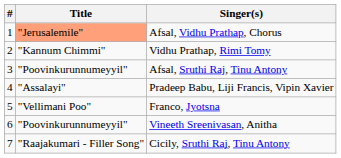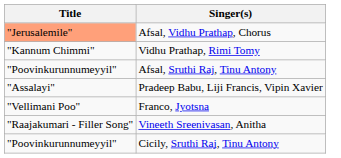- column: # | 1 | 2 | 3 | 4 | 5 | 6 | 7
Vineeth Sreenivasan, Anitha | Title: "Poovinkurunnumeyyil" -> "Raajakumari - Filler Song"
Cicily, Sruthi Raj, Tinu Antony | Title: "Raajakumari - Filler Song" -> "Poovinkurunnumeyyil"
